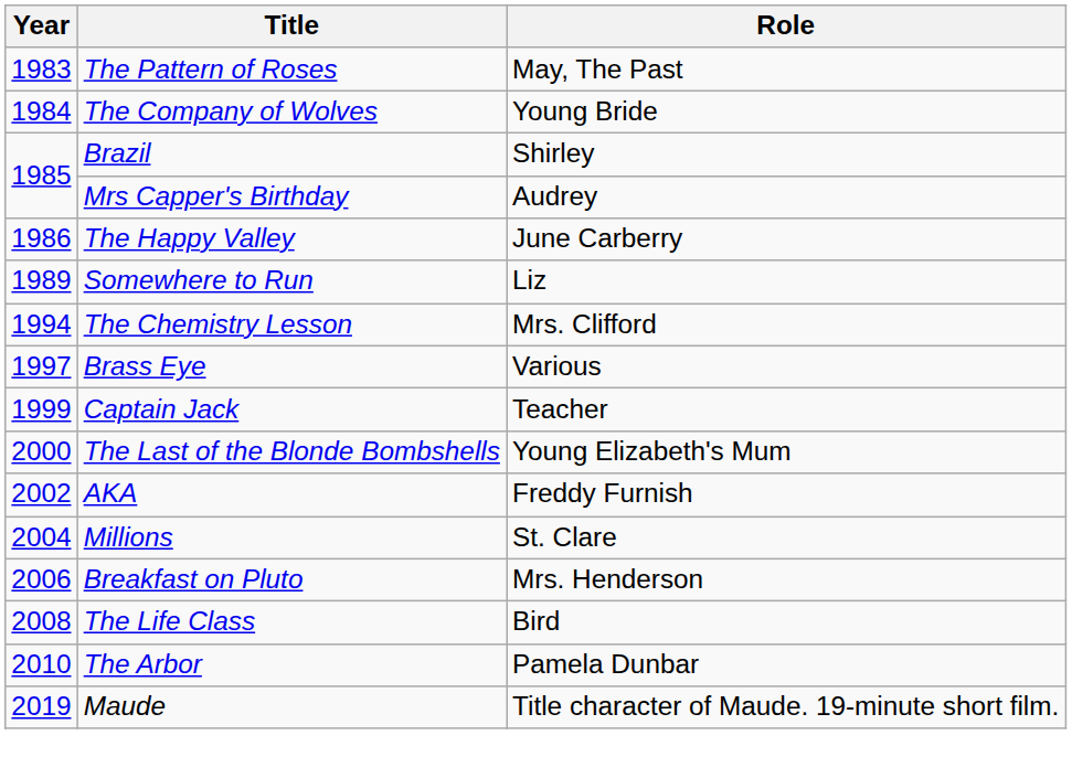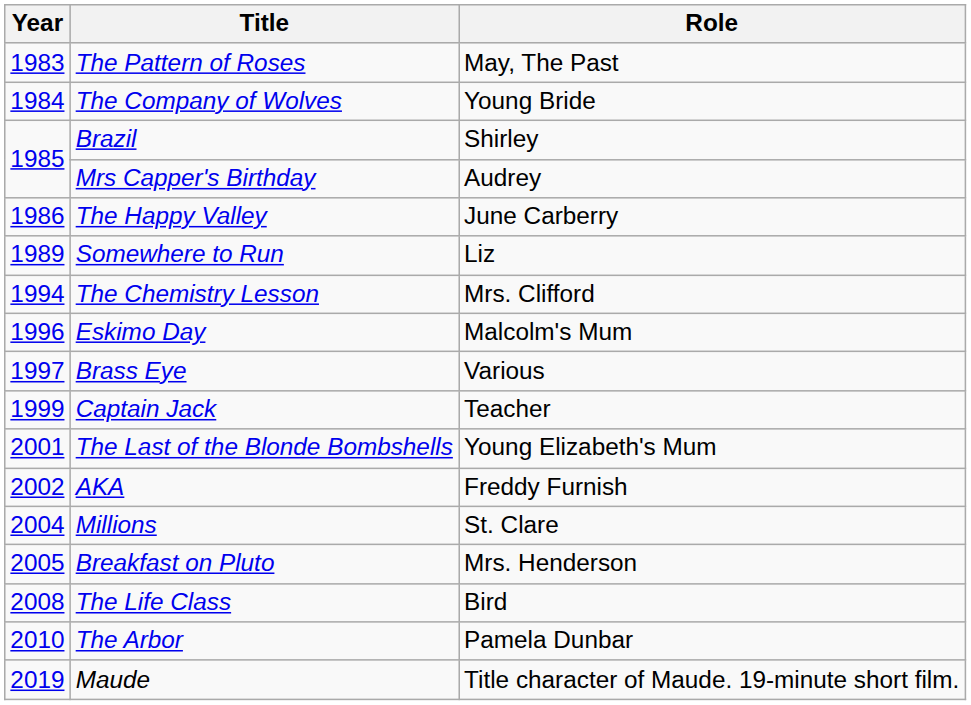+ row: 1996 | Eskimo Day | Malcolm's Mum
The Last of the Blonde Bombshells | Year: 2000 -> 2001
Breakfast on Pluto | Year: 2006 -> 2005
